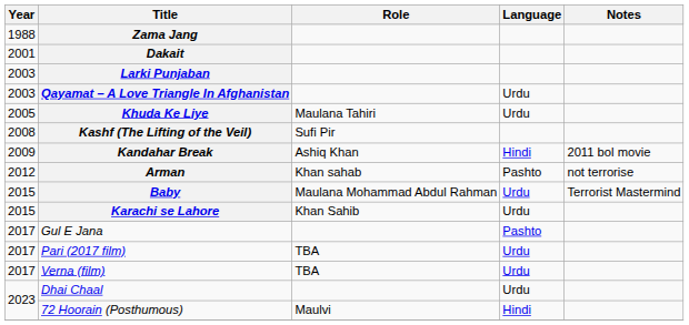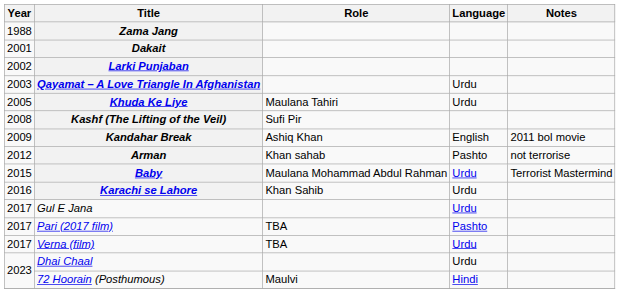Larki Punjaban | Year: 2003 -> 2002
Kandahar Break | Language: Hindi -> English
Karachi se Lahore | Year: 2015 -> 2016
Gul E Jana | Language: Pashto -> Urdu
Pari (2017 film) | Language: Urdu -> Pashto
